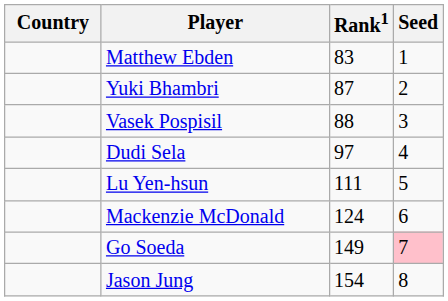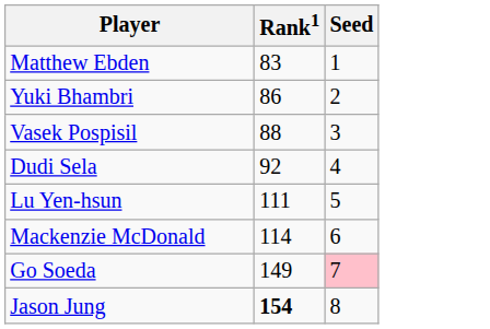- column: Country
Yuki Bhambri | Rank1: 87 -> 86
Dudi Sela | Rank1: 97 -> 92
Mackenzie McDonald | Rank1: 124 -> 114
Jason Jung | Rank1: normal -> bold
